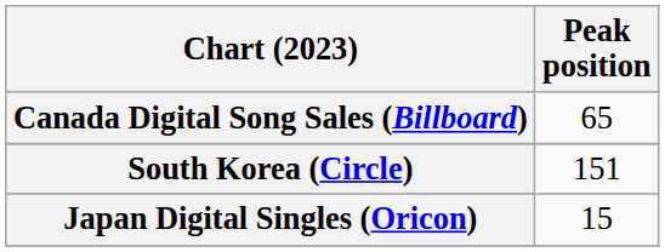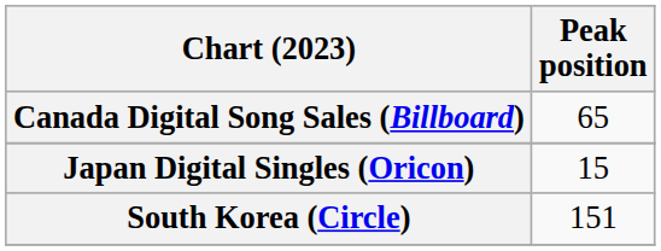rows swapped: Japan Digital Singles (Oricon) <-> South Korea (Circle)
